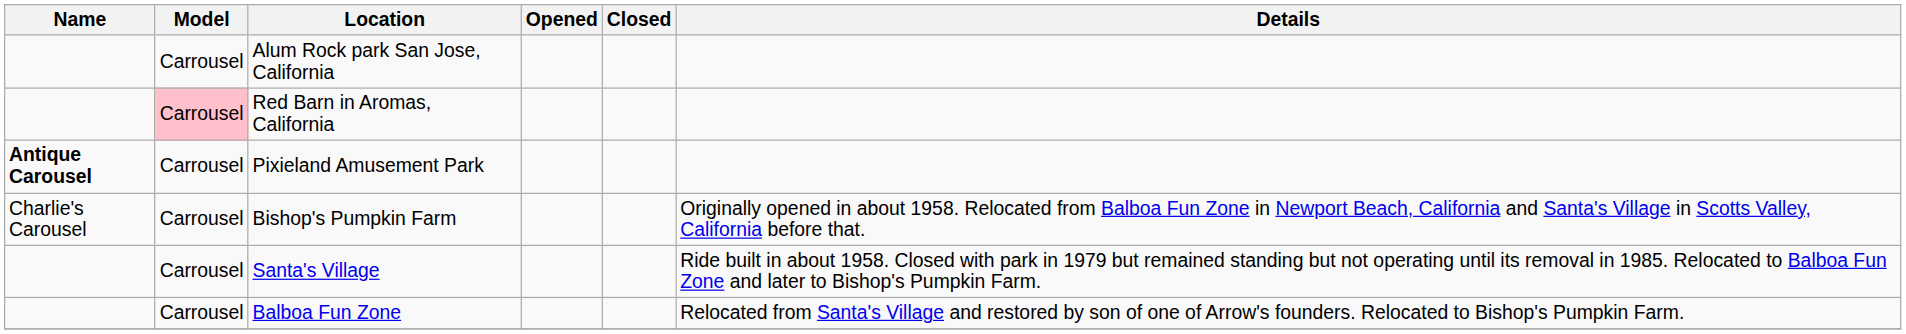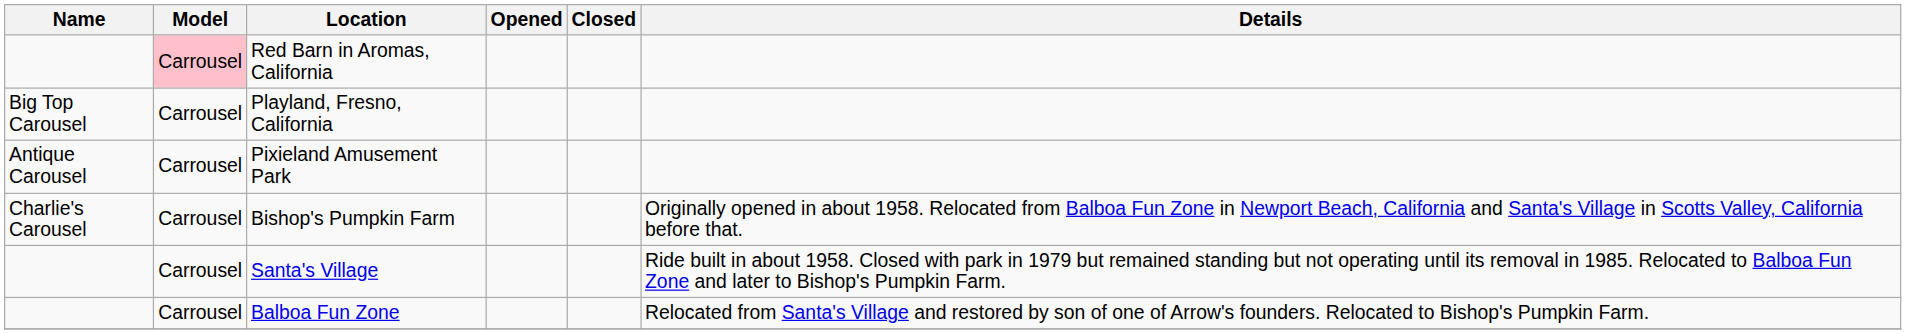- row: Carrousel | Alum Rock park San Jose, California
+ row: Big Top Carousel | Carrousel | Playland, Fresno, California
Pixieland Amusement Park | Name: bold -> normal
